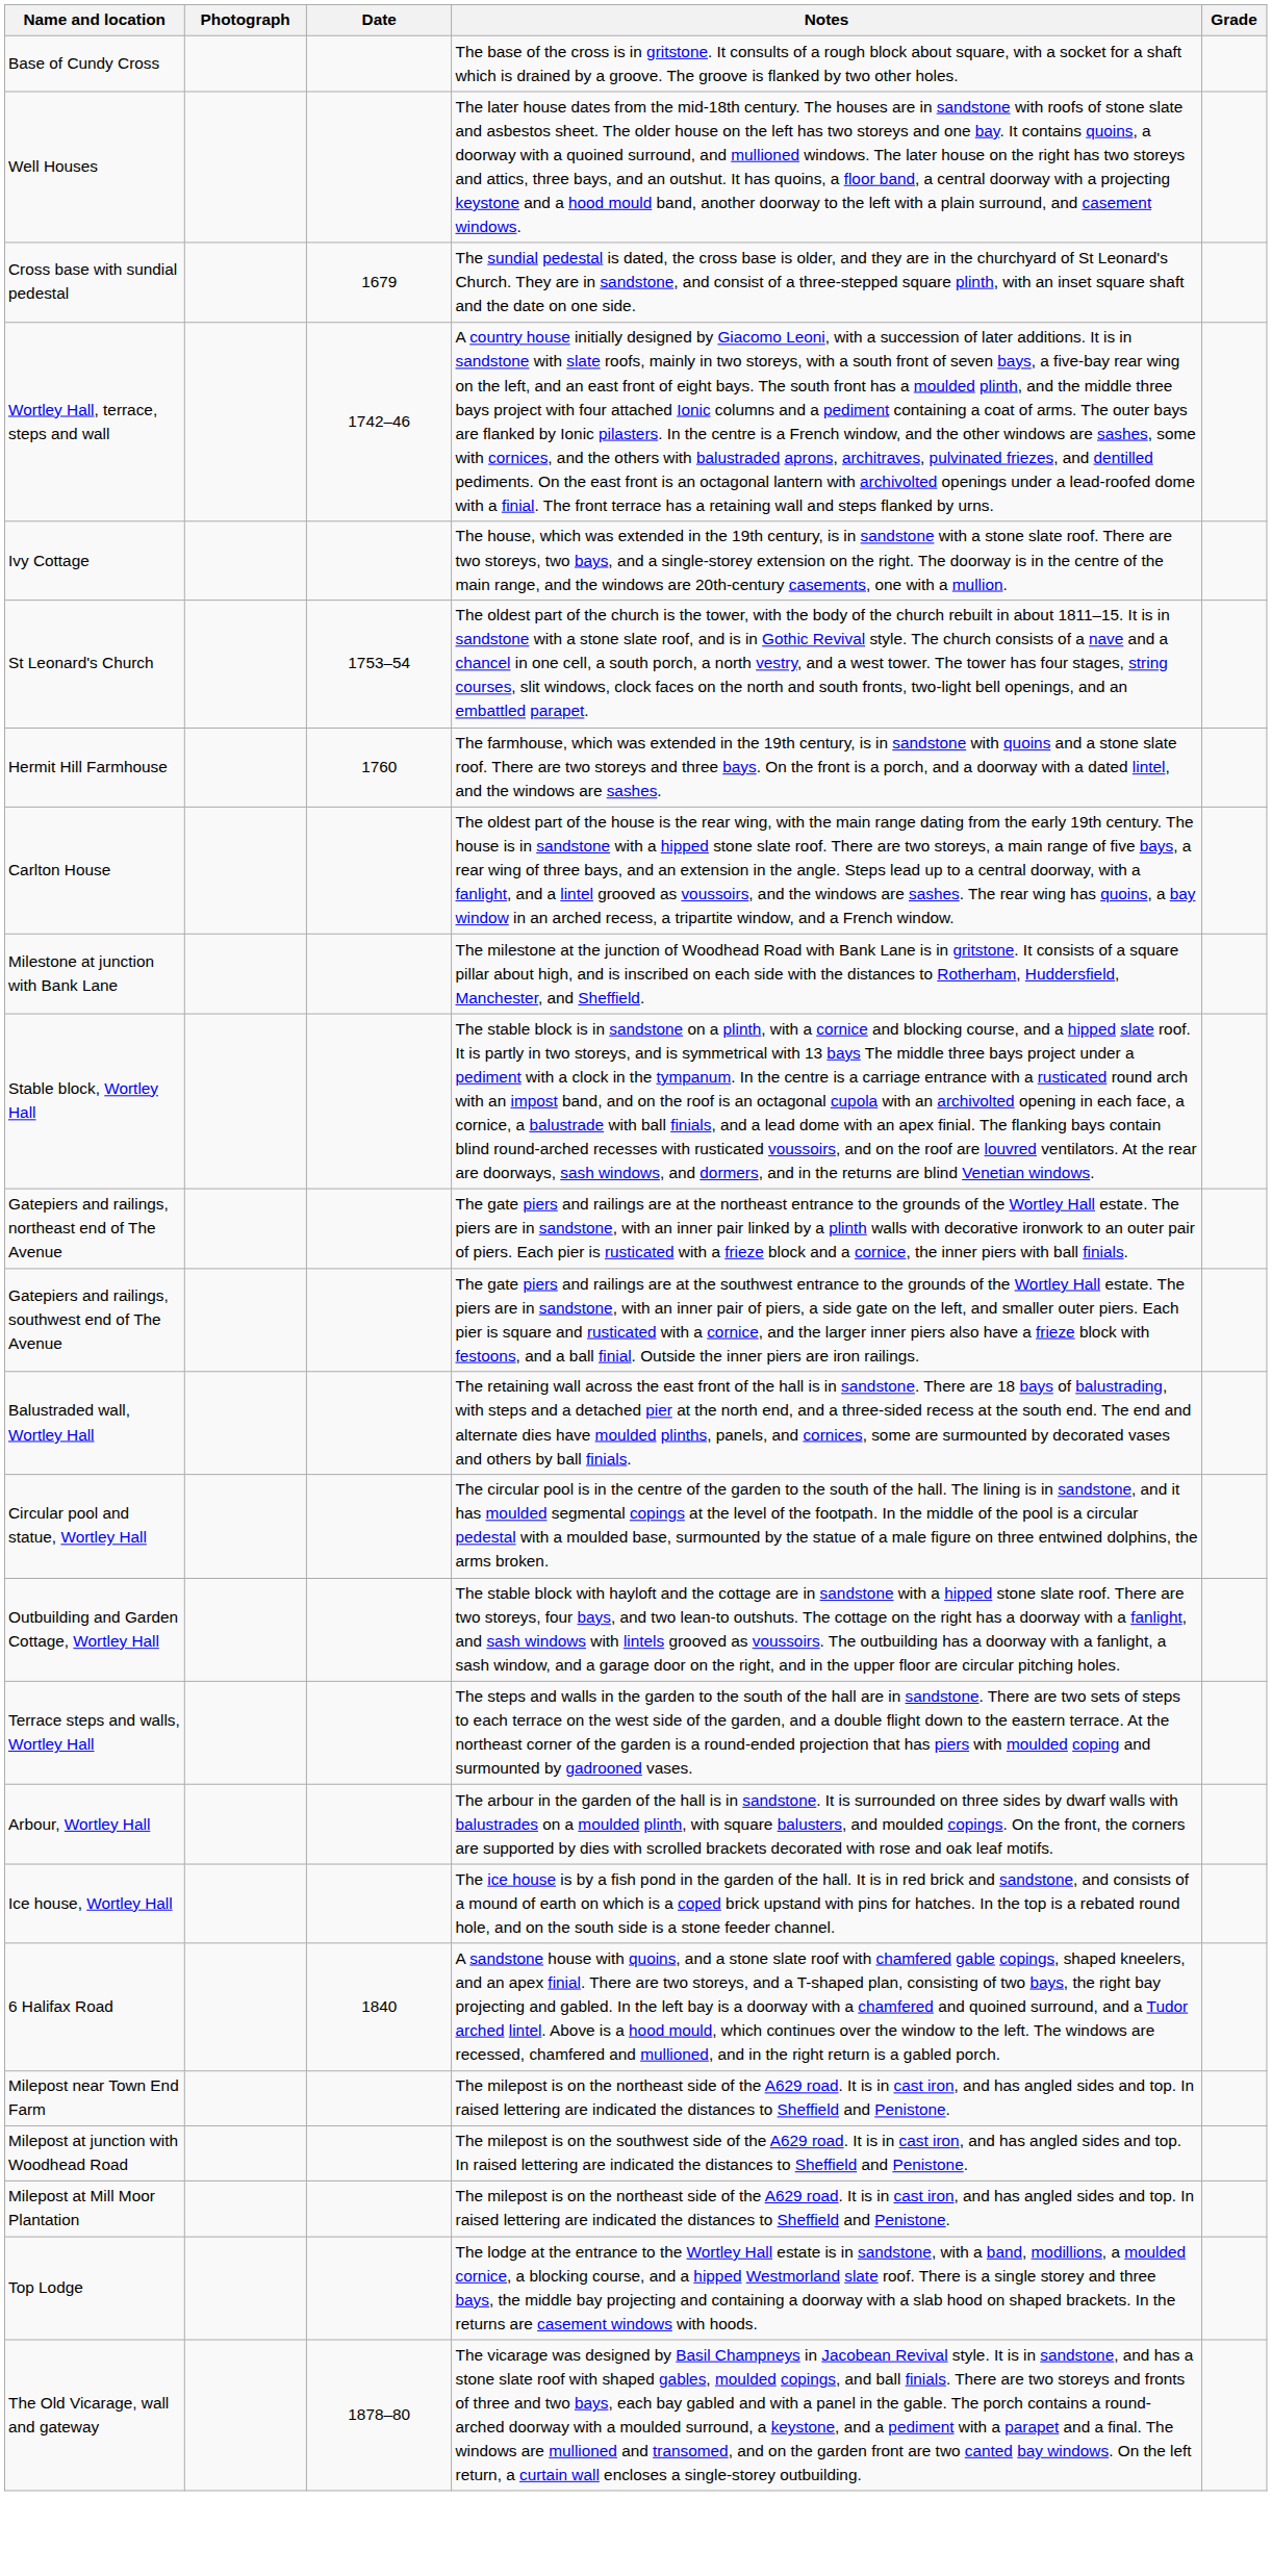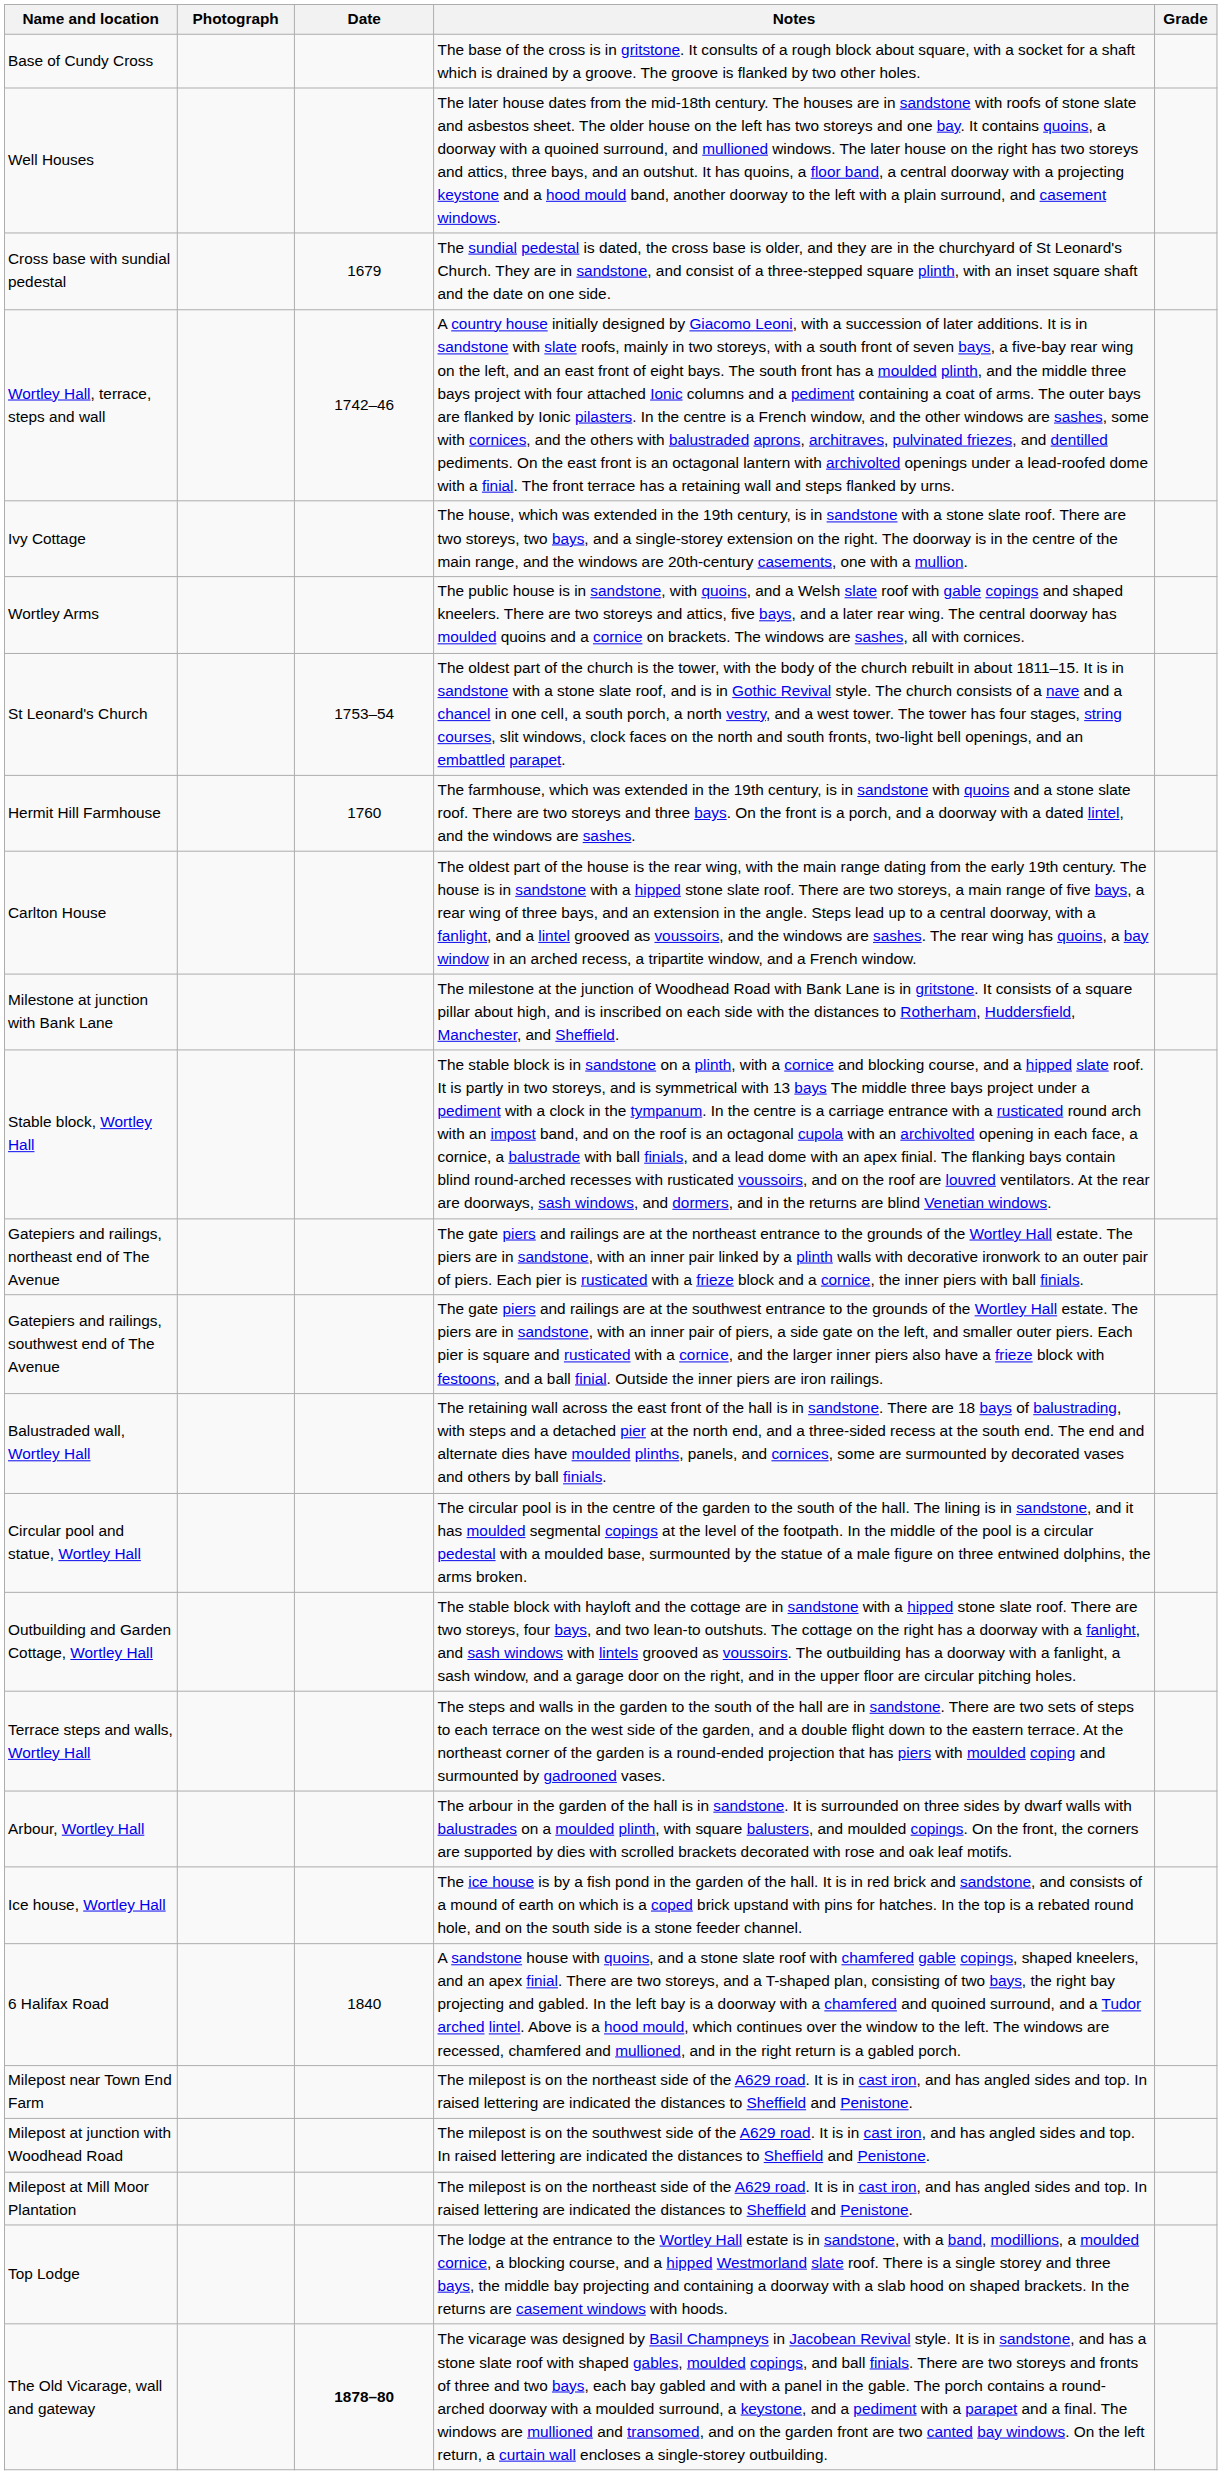+ row: Wortley Arms | The public house is in sandstone, with quoins, and a Welsh slate roof with gable copings and shaped kneelers. There are two storeys and attics, five bays, and a later rear wing. The central doorway has moulded quoins and a cornice on brackets. The windows are sashes, all with cornices.
The Old Vicarage, wall and gateway | Date: normal -> bold
